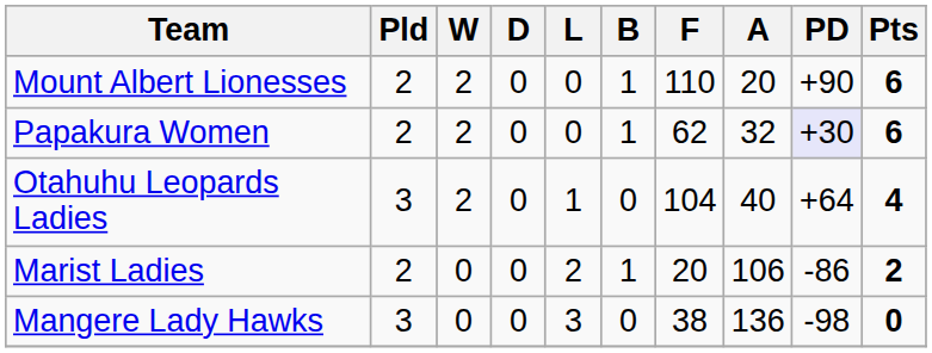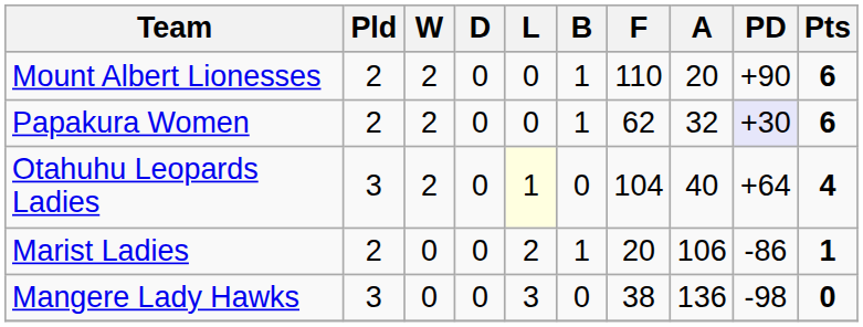Otahuhu Leopards Ladies | L: no background -> lightyellow background
Marist Ladies | Pts: 2 -> 1
